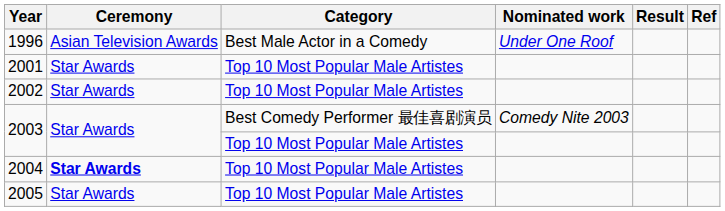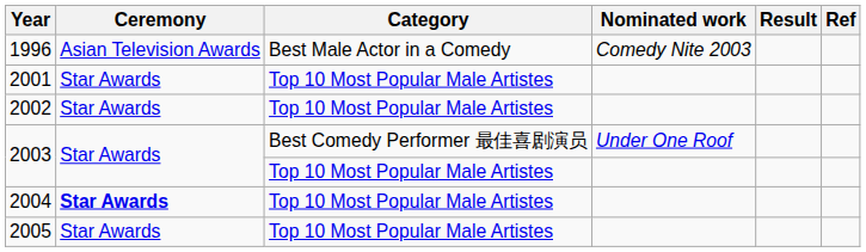1996 | Nominated work: Under One Roof -> Comedy Nite 2003
2003 / Best Comedy Performer 最佳喜剧演员 | Nominated work: Comedy Nite 2003 -> Under One Roof
